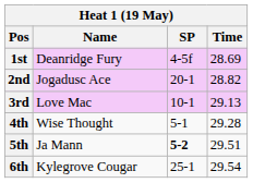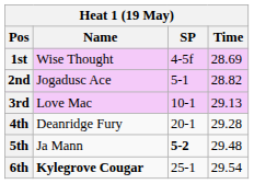1st | Name: Deanridge Fury -> Wise Thought
2nd | SP: 20-1 -> 5-1
4th | Name: Wise Thought -> Deanridge Fury
4th | SP: 5-1 -> 20-1
5th | Time: 29.51 -> 29.48
6th | Name: normal -> bold
